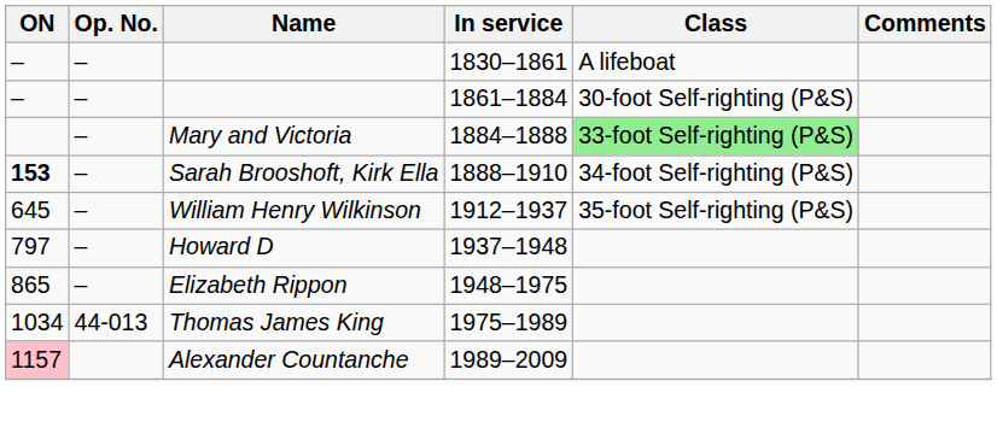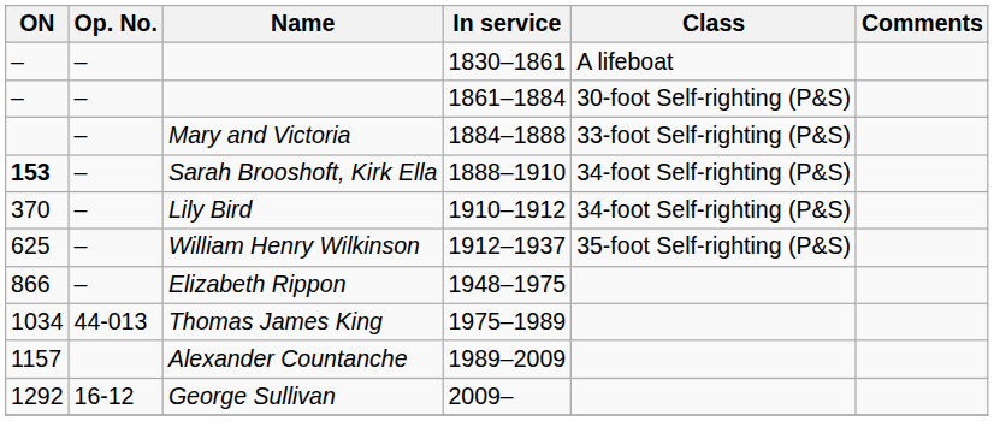Mary and Victoria | Class: lightgreen background -> no background
+ row: 370 | – | Lily Bird | 1910–1912 | 34-foot Self-righting (P&S)
William Henry Wilkinson | ON: 645 -> 625
- row: 797 | – | Howard D | 1937–1948
Elizabeth Rippon | ON: 865 -> 866
Alexander Countanche | ON: pink background -> no background
+ row: 1292 | 16-12 | George Sullivan | 2009–
